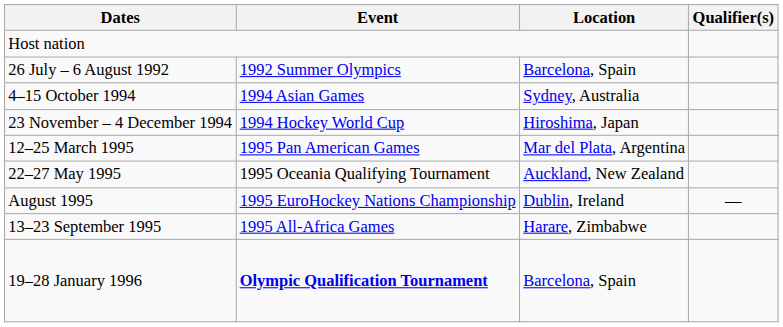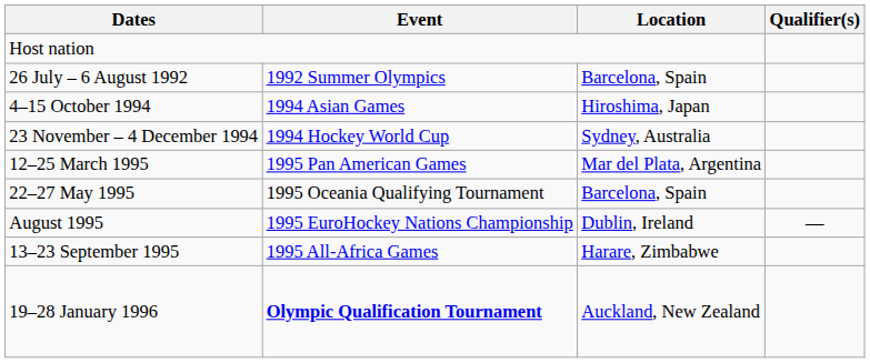4–15 October 1994 | Location: Sydney, Australia -> Hiroshima, Japan
23 November – 4 December 1994 | Location: Hiroshima, Japan -> Sydney, Australia
22–27 May 1995 | Location: Auckland, New Zealand -> Barcelona, Spain
19–28 January 1996 | Location: Barcelona, Spain -> Auckland, New Zealand
